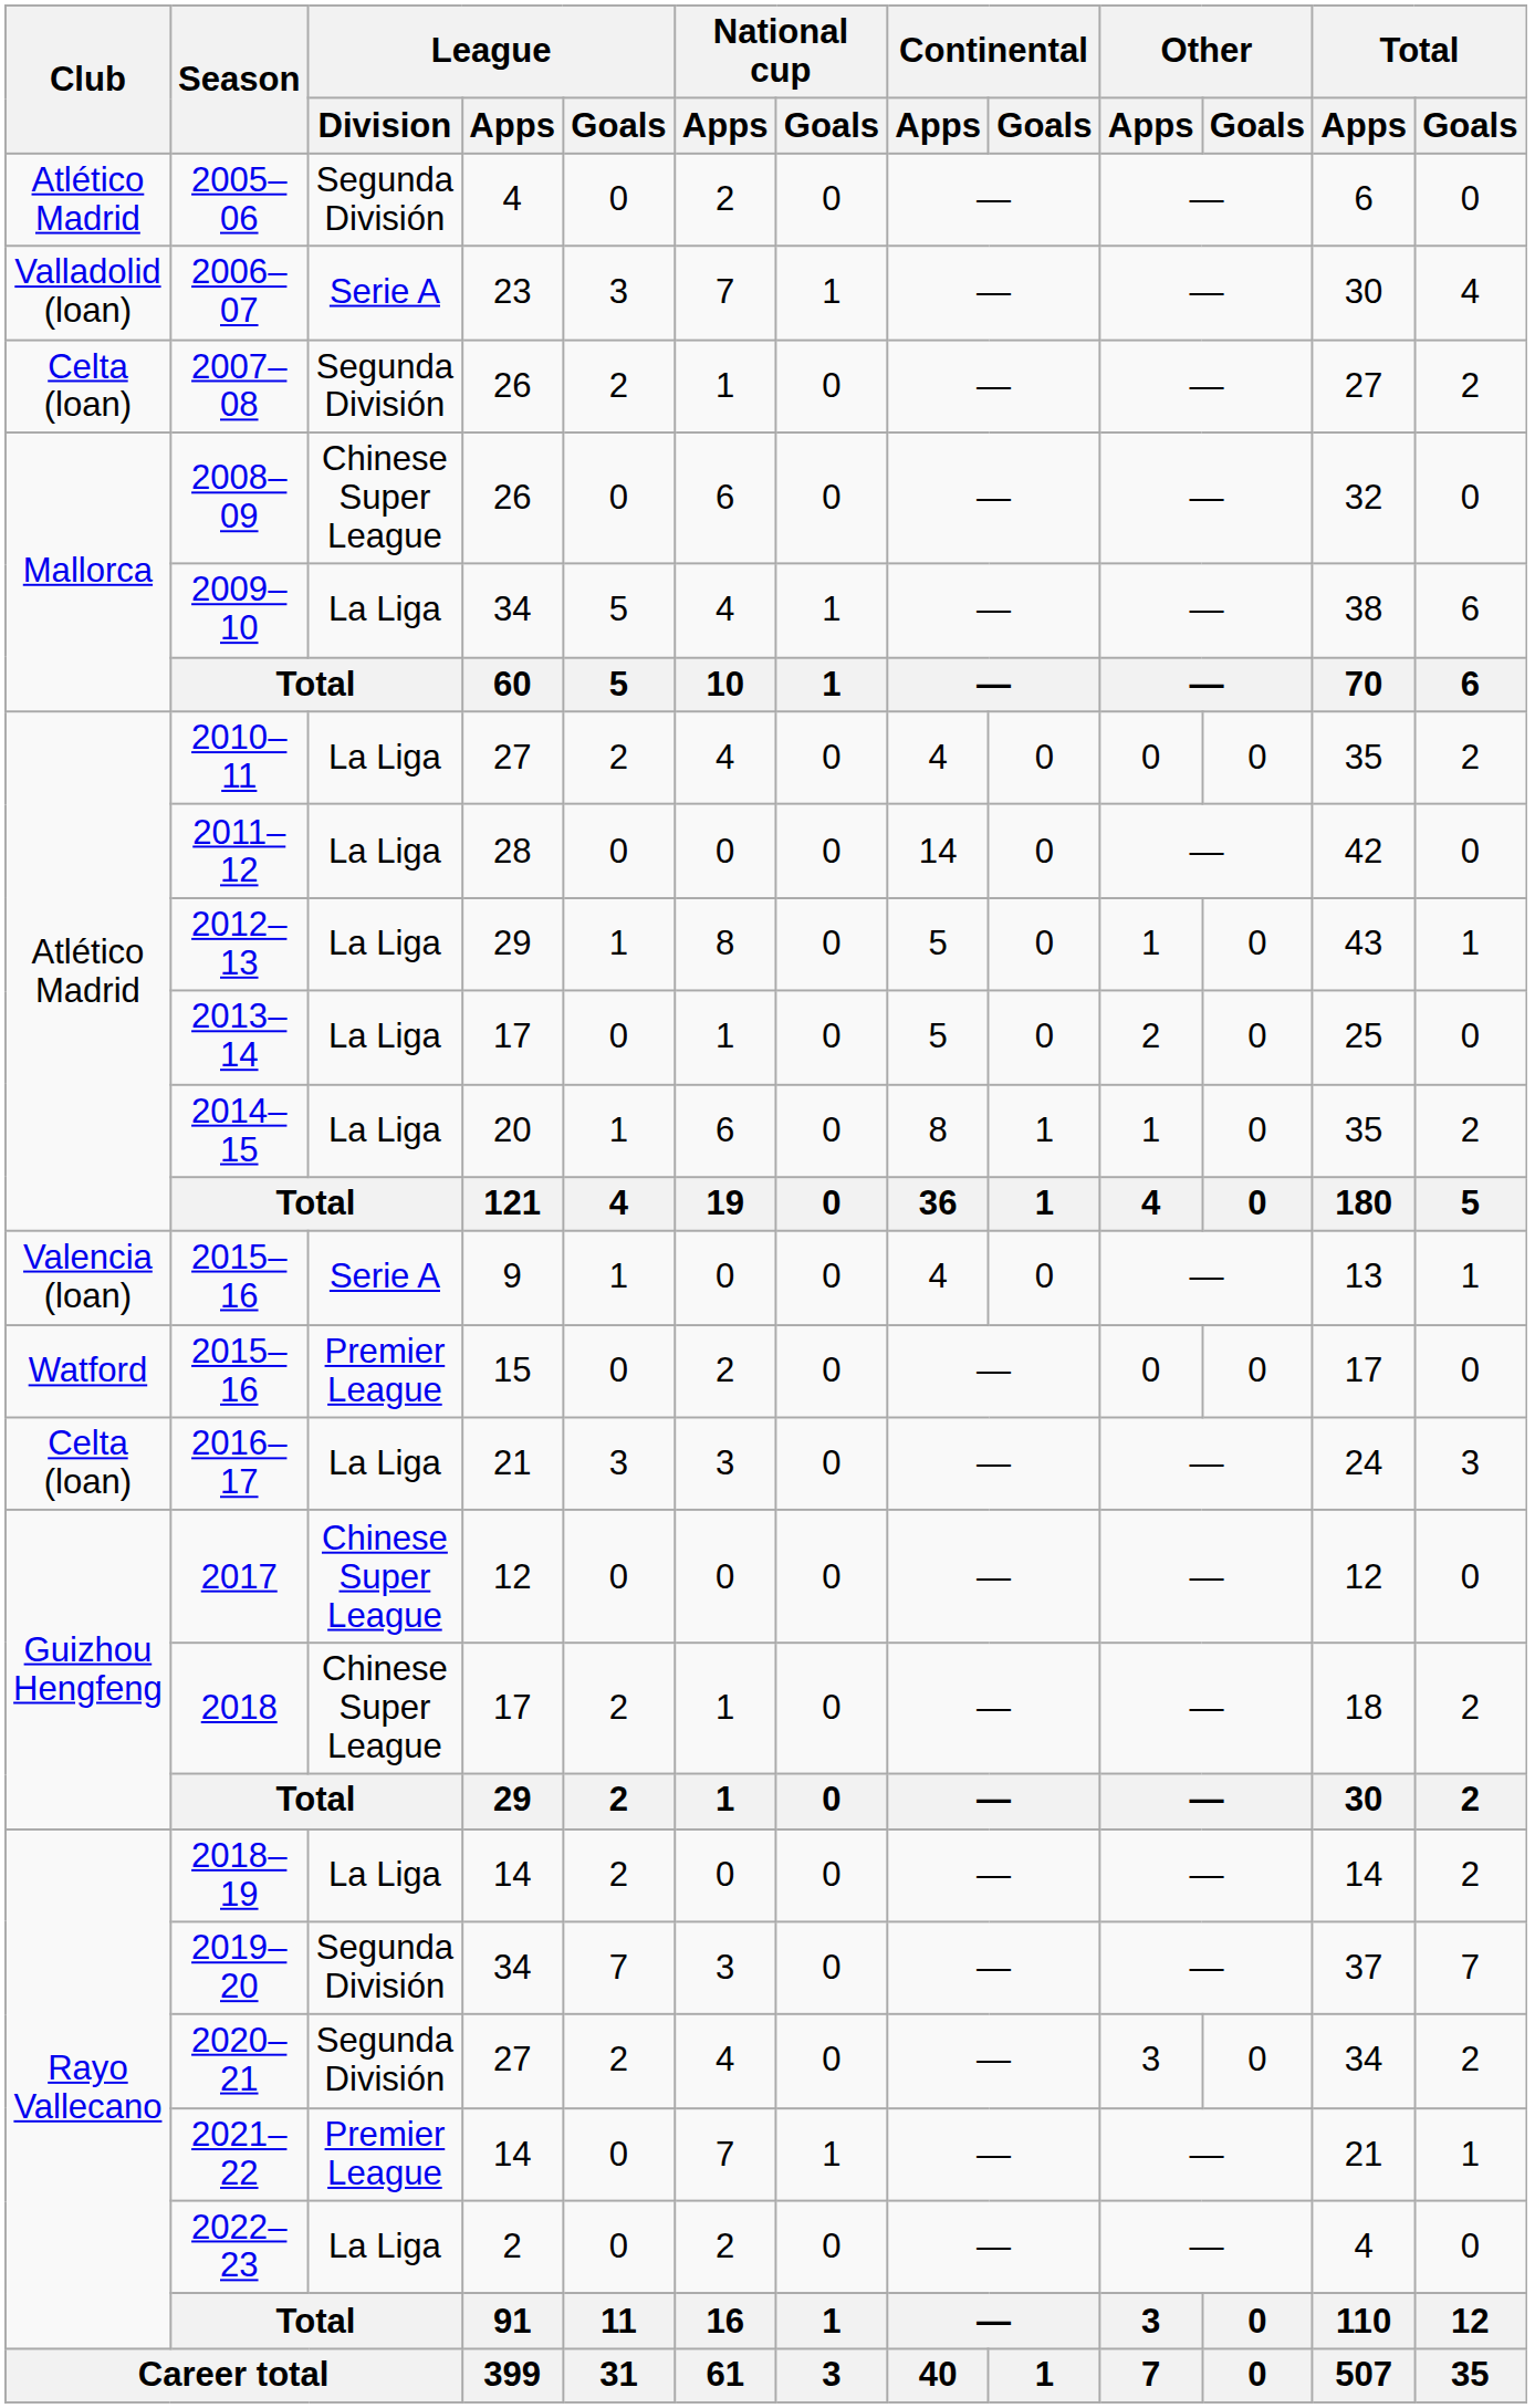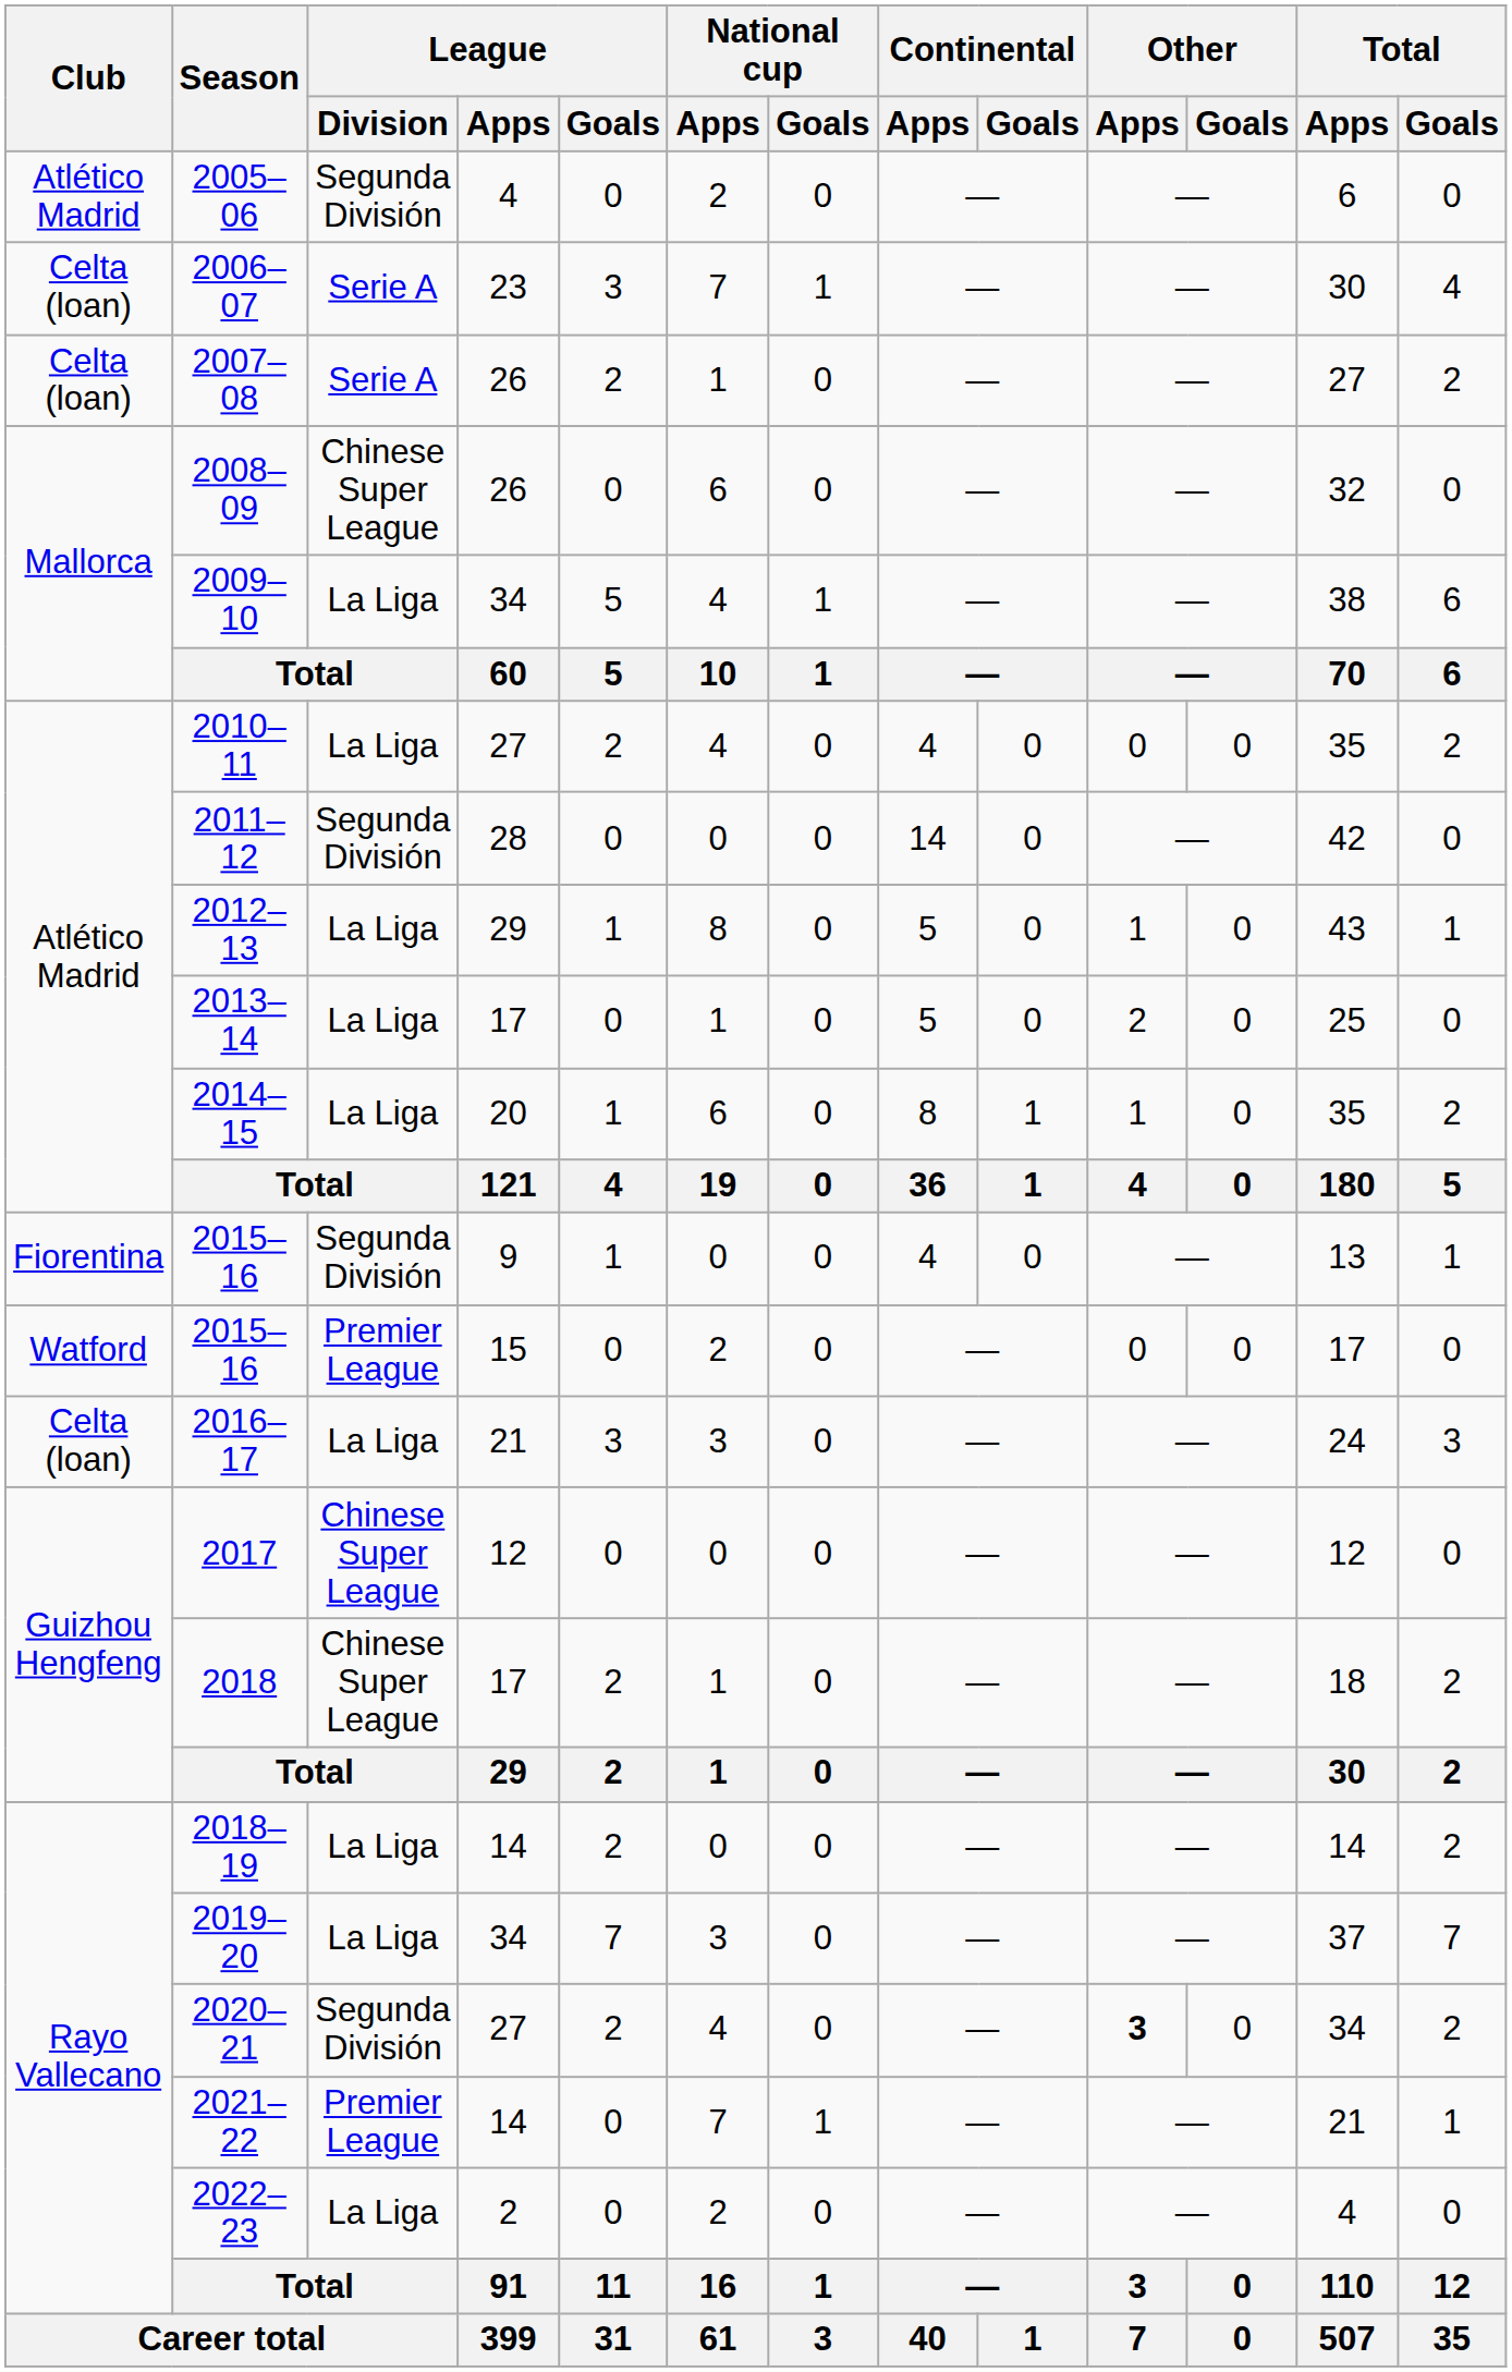2006–07 | Club: Valladolid (loan) -> Celta (loan)
2007–08 | League / Division: Segunda División -> Serie A
2011–12 | League / Division: La Liga -> Segunda División
2015–16 / 9 | Club: Valencia (loan) -> Fiorentina
2015–16 / 9 | League / Division: Serie A -> Segunda División
2019–20 | League / Division: Segunda División -> La Liga
2020–21 | Other / Apps: normal -> bold
